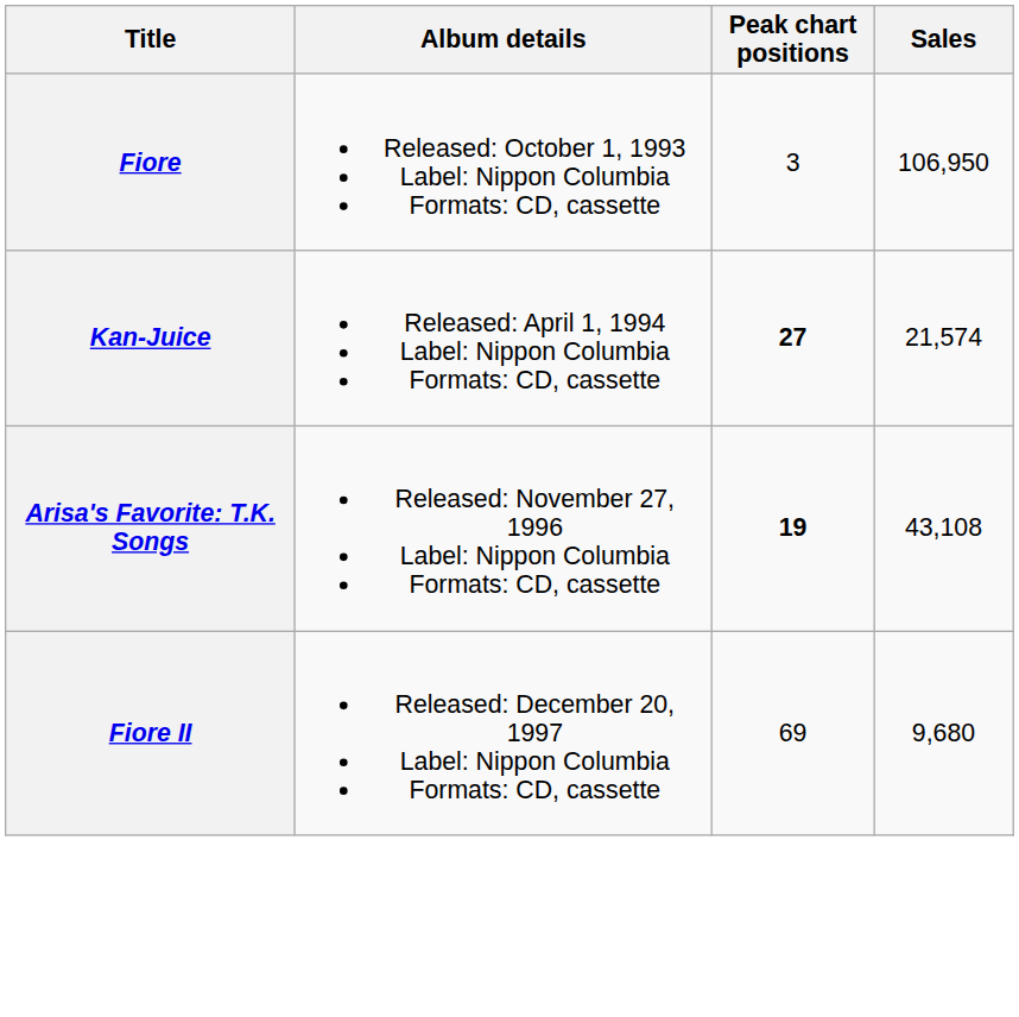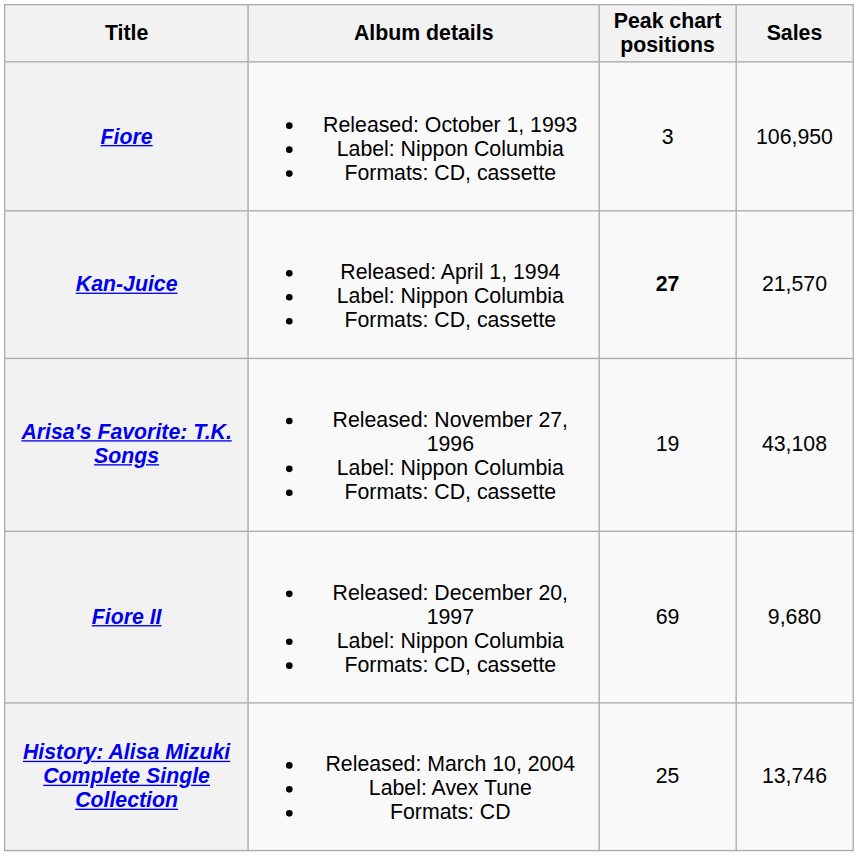Kan-Juice | Sales: 21,574 -> 21,570
Arisa's Favorite: T.K. Songs | Peak chart positions: bold -> normal
+ row: History: Alisa Mizuki Complete Single Collection | Released: March 10, 2004 Label: Avex Tune Formats: CD | 25 | 13,746
